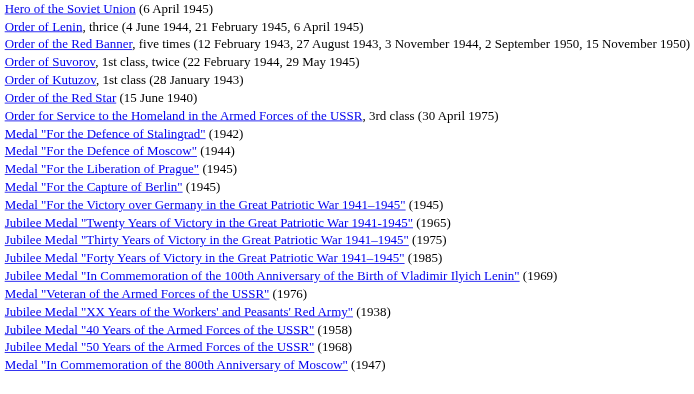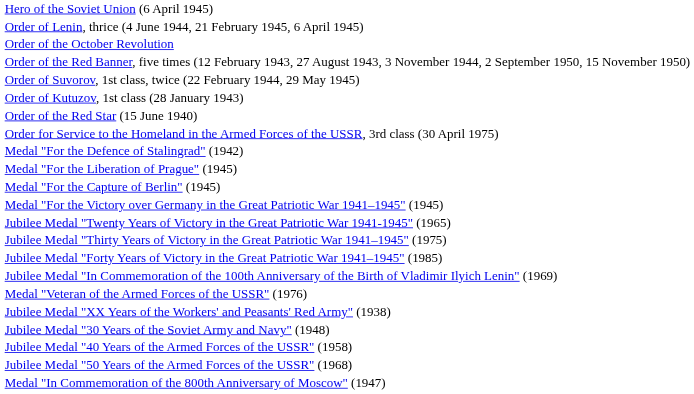+ row: Order of the October Revolution
- row: Medal "For the Defence of Moscow" (1944)
+ row: Jubilee Medal "30 Years of the Soviet Army and Navy" (1948)
